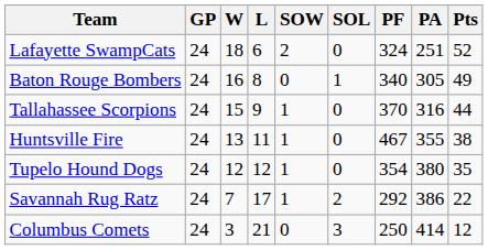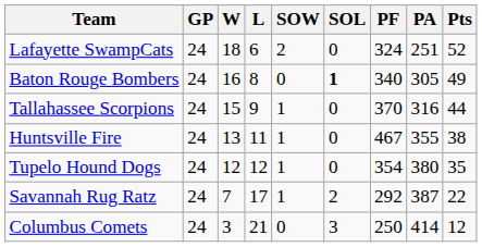Baton Rouge Bombers | SOL: normal -> bold
Savannah Rug Ratz | PA: 386 -> 387
